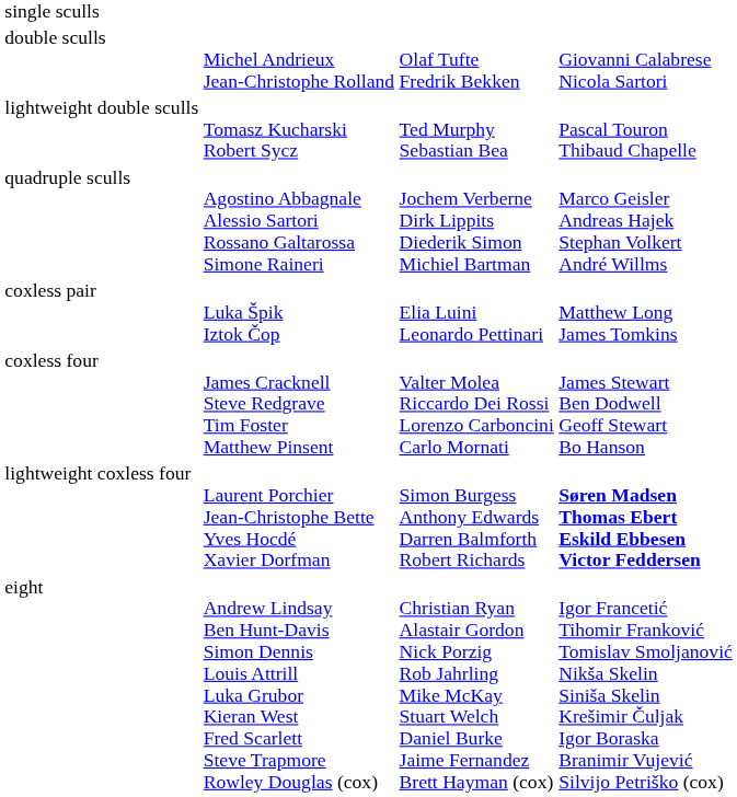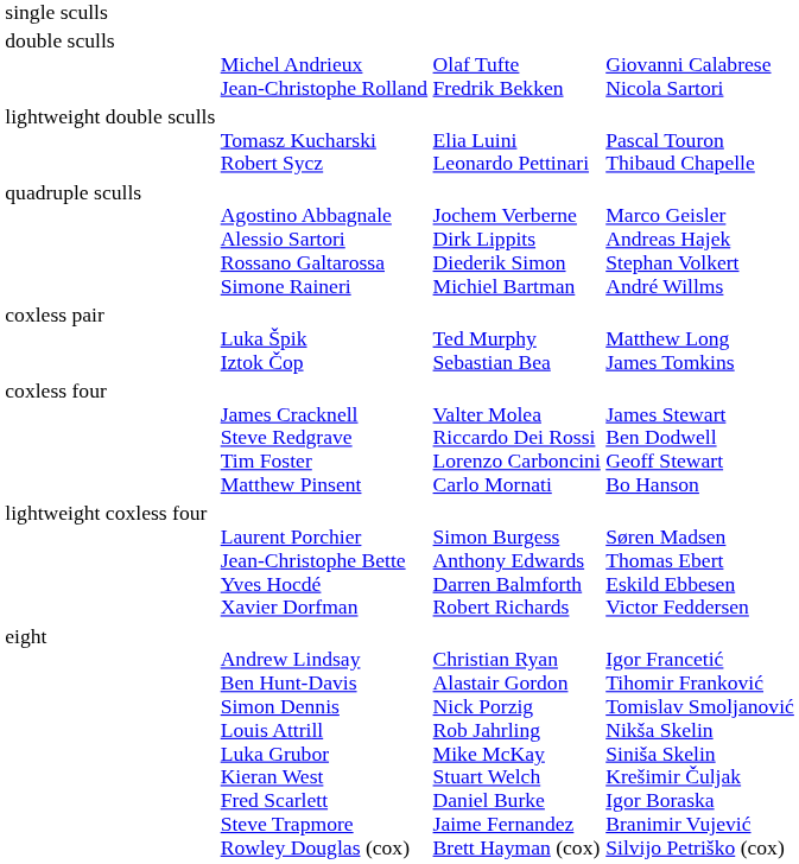lightweight double sculls | column 3: Ted Murphy Sebastian Bea -> Elia Luini Leonardo Pettinari
coxless pair | column 3: Elia Luini Leonardo Pettinari -> Ted Murphy Sebastian Bea
lightweight coxless four | column 4: bold -> normal
